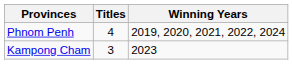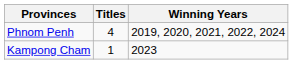Kampong Cham | Titles: 3 -> 1
